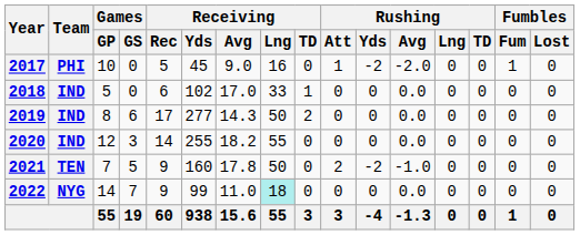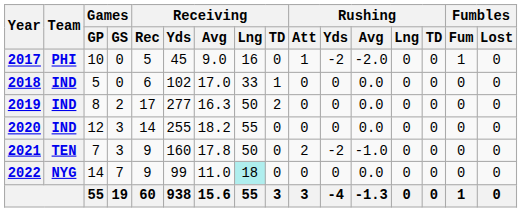2019 | Games / GS: 6 -> 2
2019 | Receiving / Avg: 14.3 -> 16.3
2021 | Games / GS: 5 -> 3
